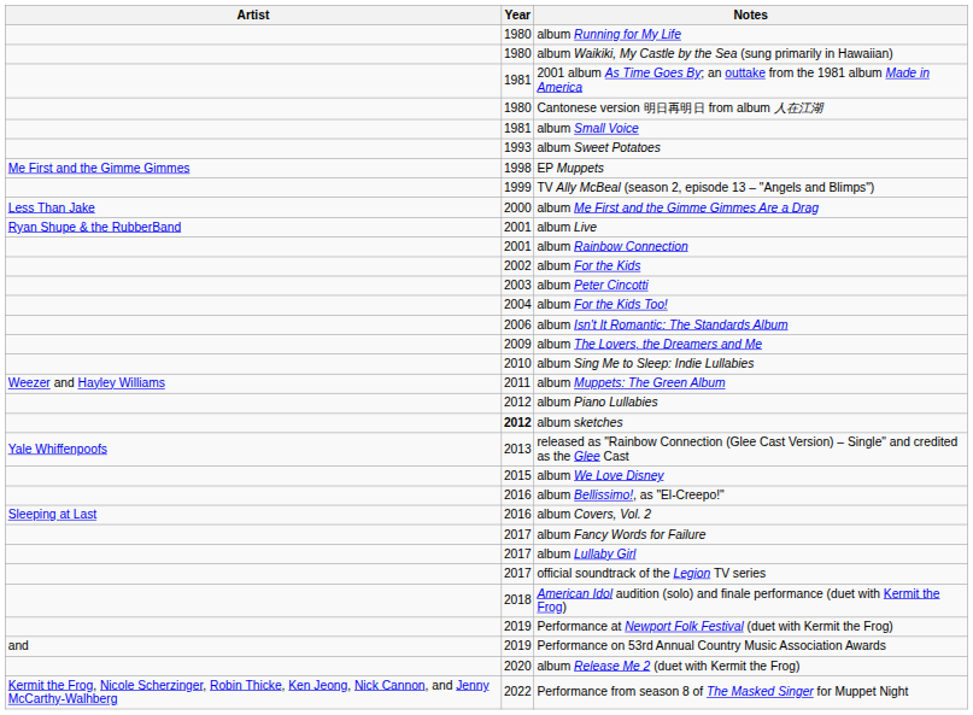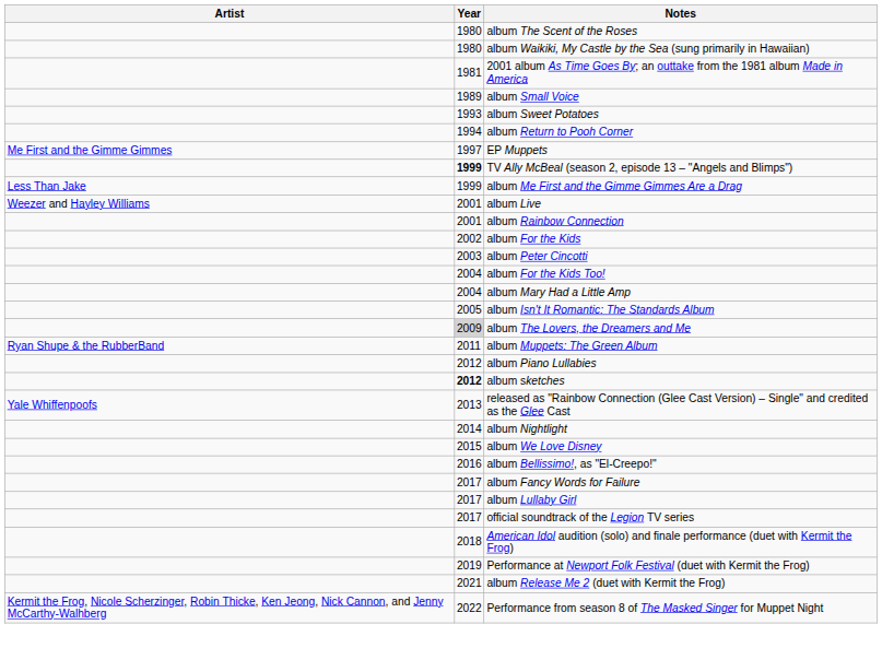- row: 1980 | album Running for My Life
+ row: 1980 | album The Scent of the Roses
- row: 1980 | Cantonese version 明日再明日 from album 人在江湖
album Small Voice | Year: 1981 -> 1989
+ row: 1994 | album Return to Pooh Corner
EP Muppets | Year: 1998 -> 1997
TV Ally McBeal (season 2, episode 13 – "Angels and Blimps") | Year: normal -> bold
album Me First and the Gimme Gimmes Are a Drag | Year: 2000 -> 1999
album Live | Artist: Ryan Shupe & the RubberBand -> Weezer and Hayley Williams
+ row: 2004 | album Mary Had a Little Amp
album Isn't It Romantic: The Standards Album | Year: 2006 -> 2005
album The Lovers, the Dreamers and Me | Year: no background -> lightgrey background
- row: 2010 | album Sing Me to Sleep: Indie Lullabies
album Muppets: The Green Album | Artist: Weezer and Hayley Williams -> Ryan Shupe & the RubberBand
+ row: 2014 | album Nightlight
- row: Sleeping at Last | 2016 | album Covers, Vol. 2
- row: and | 2019 | Performance on 53rd Annual Country Music Association Awards
album Release Me 2 (duet with Kermit the Frog) | Year: 2020 -> 2021
